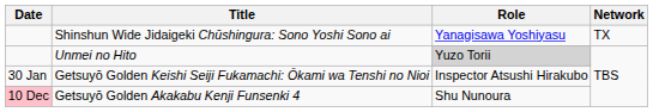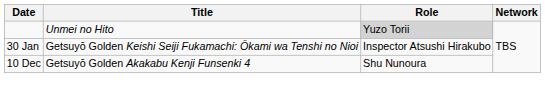- row: Shinshun Wide Jidaigeki Chūshingura: Sono Yoshi Sono ai | Yanagisawa Yoshiyasu | TX
Getsuyō Golden Akakabu Kenji Funsenki 4 | Date: pink background -> no background
